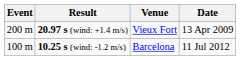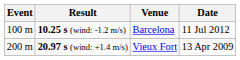rows swapped: 10.25 s (wind: -1.2 m/s) <-> 20.97 s (wind: +1.4 m/s)
